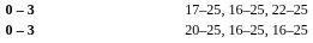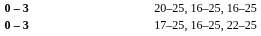rows swapped: 20–25, 16–25, 16–25 <-> 17–25, 16–25, 22–25
